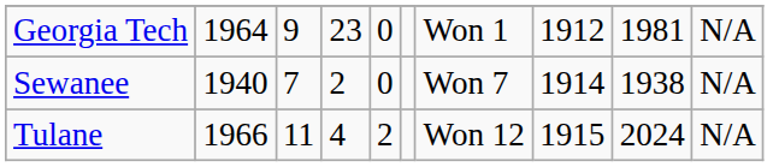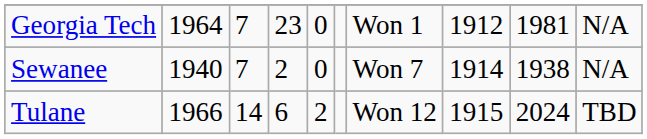Georgia Tech | column 3: 9 -> 7
Tulane | column 3: 11 -> 14
Tulane | column 4: 4 -> 6
Tulane | column 10: N/A -> TBD
